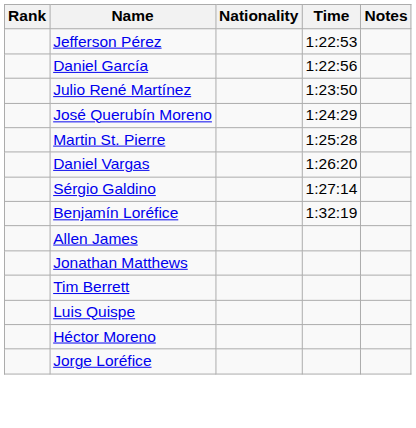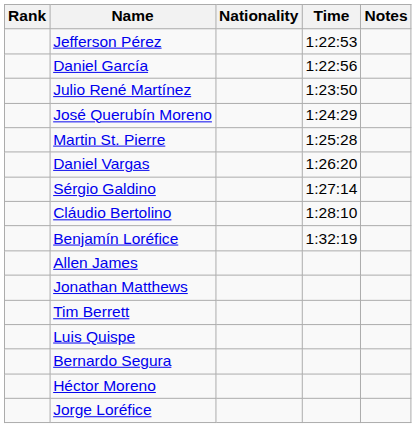+ row: Cláudio Bertolino | 1:28:10
+ row: Bernardo Segura
